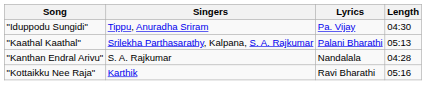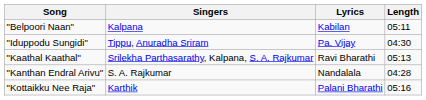+ row: "Belpoori Naan" | Kalpana | Kabilan | 05:11
"Kaathal Kaathal" | Lyrics: Palani Bharathi -> Ravi Bharathi
"Kottaikku Nee Raja" | Lyrics: Ravi Bharathi -> Palani Bharathi
